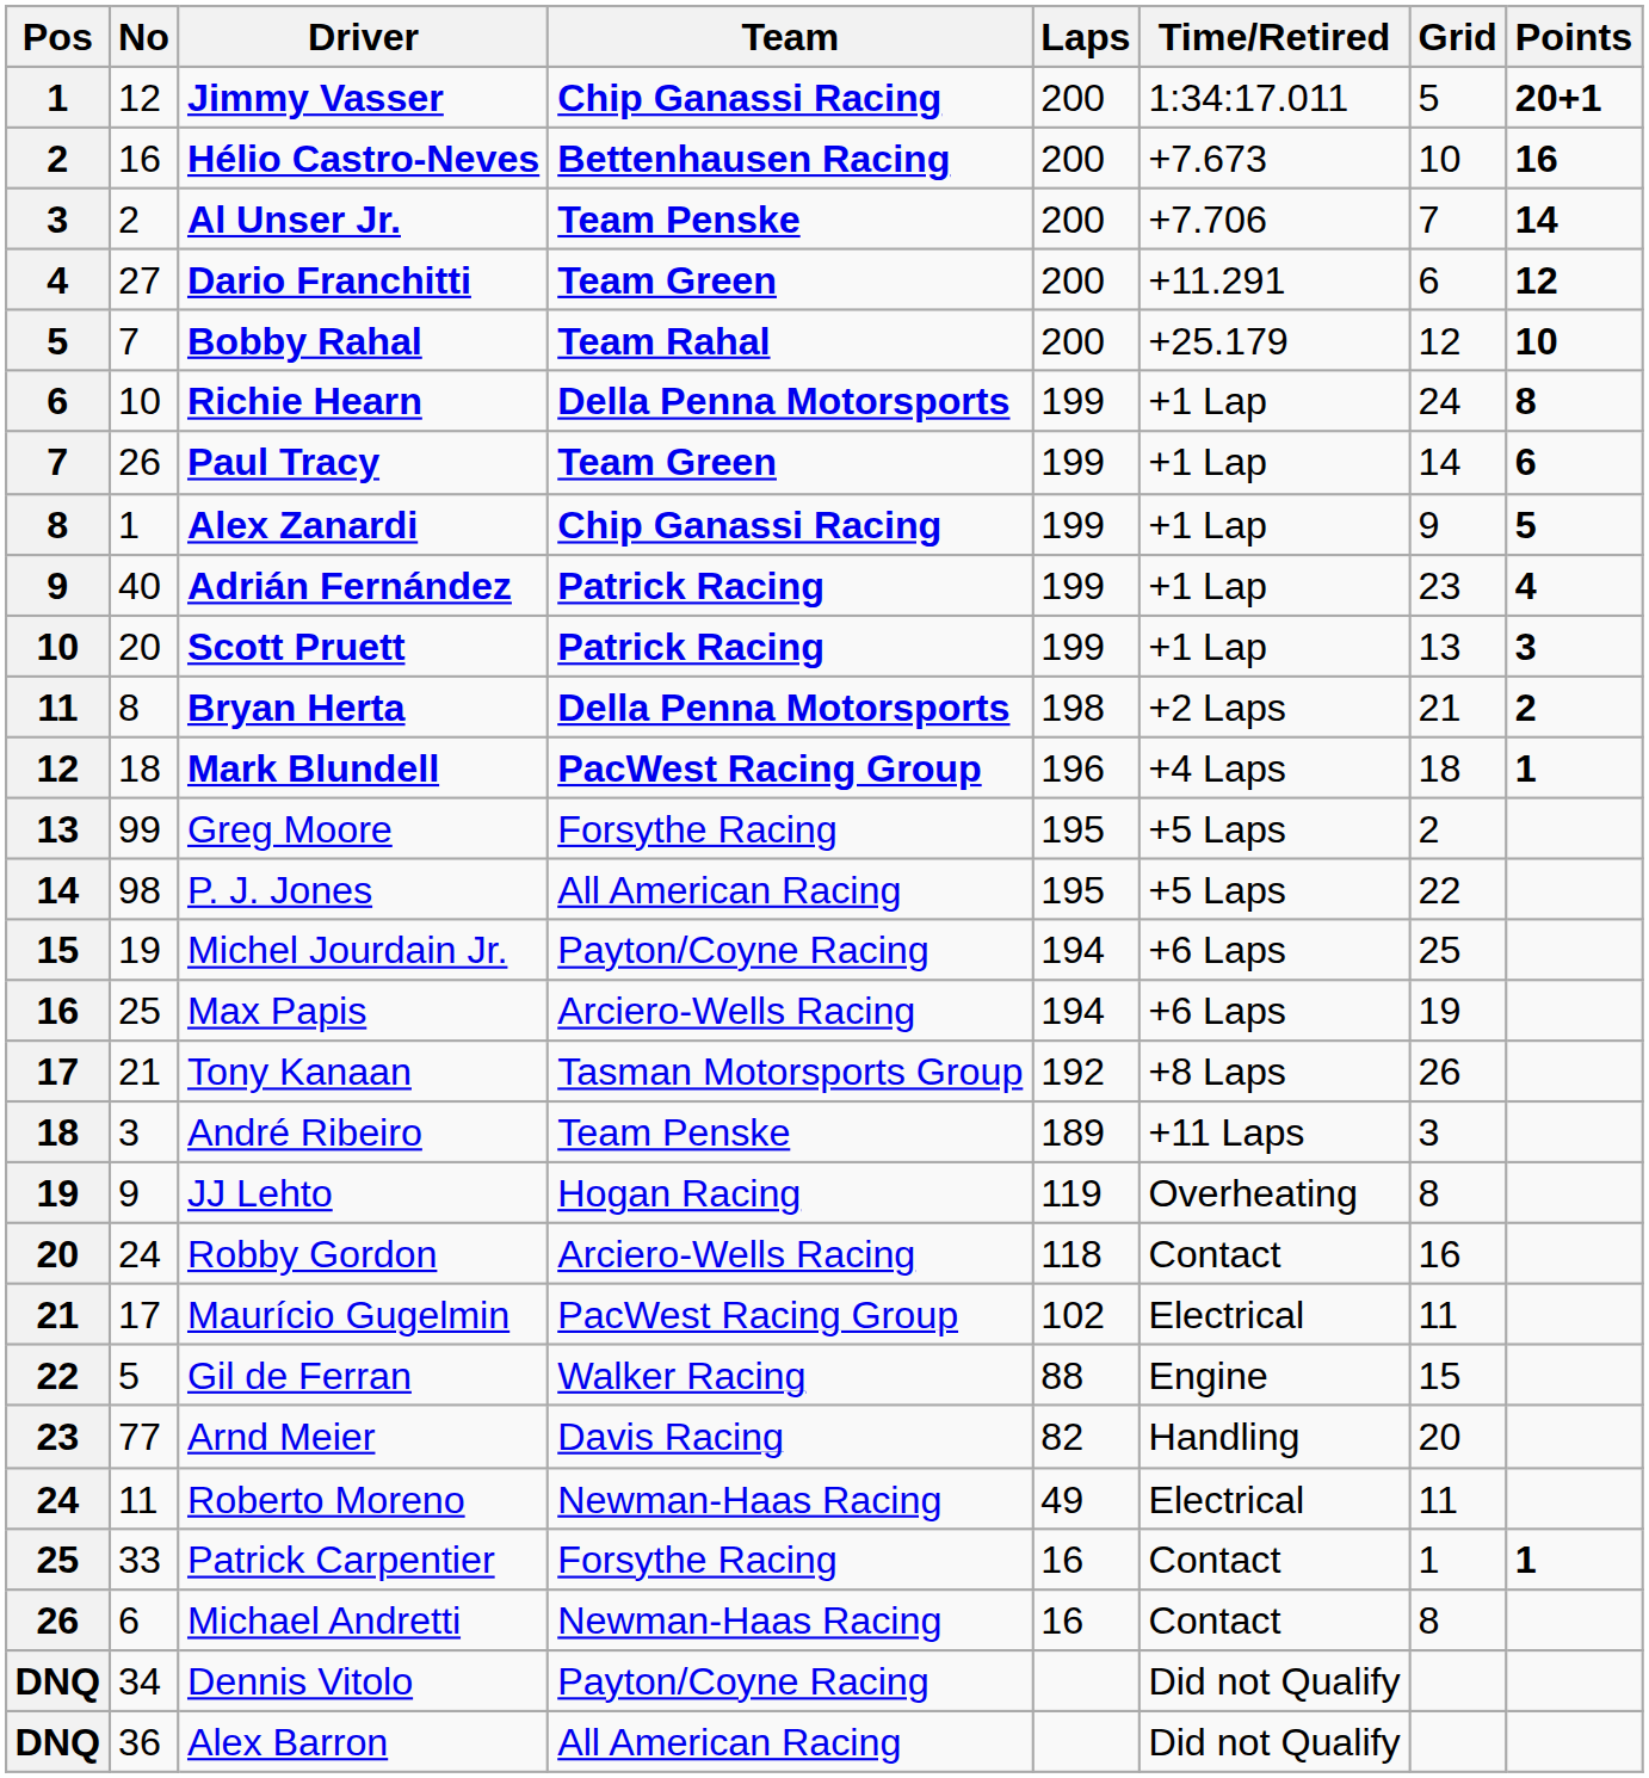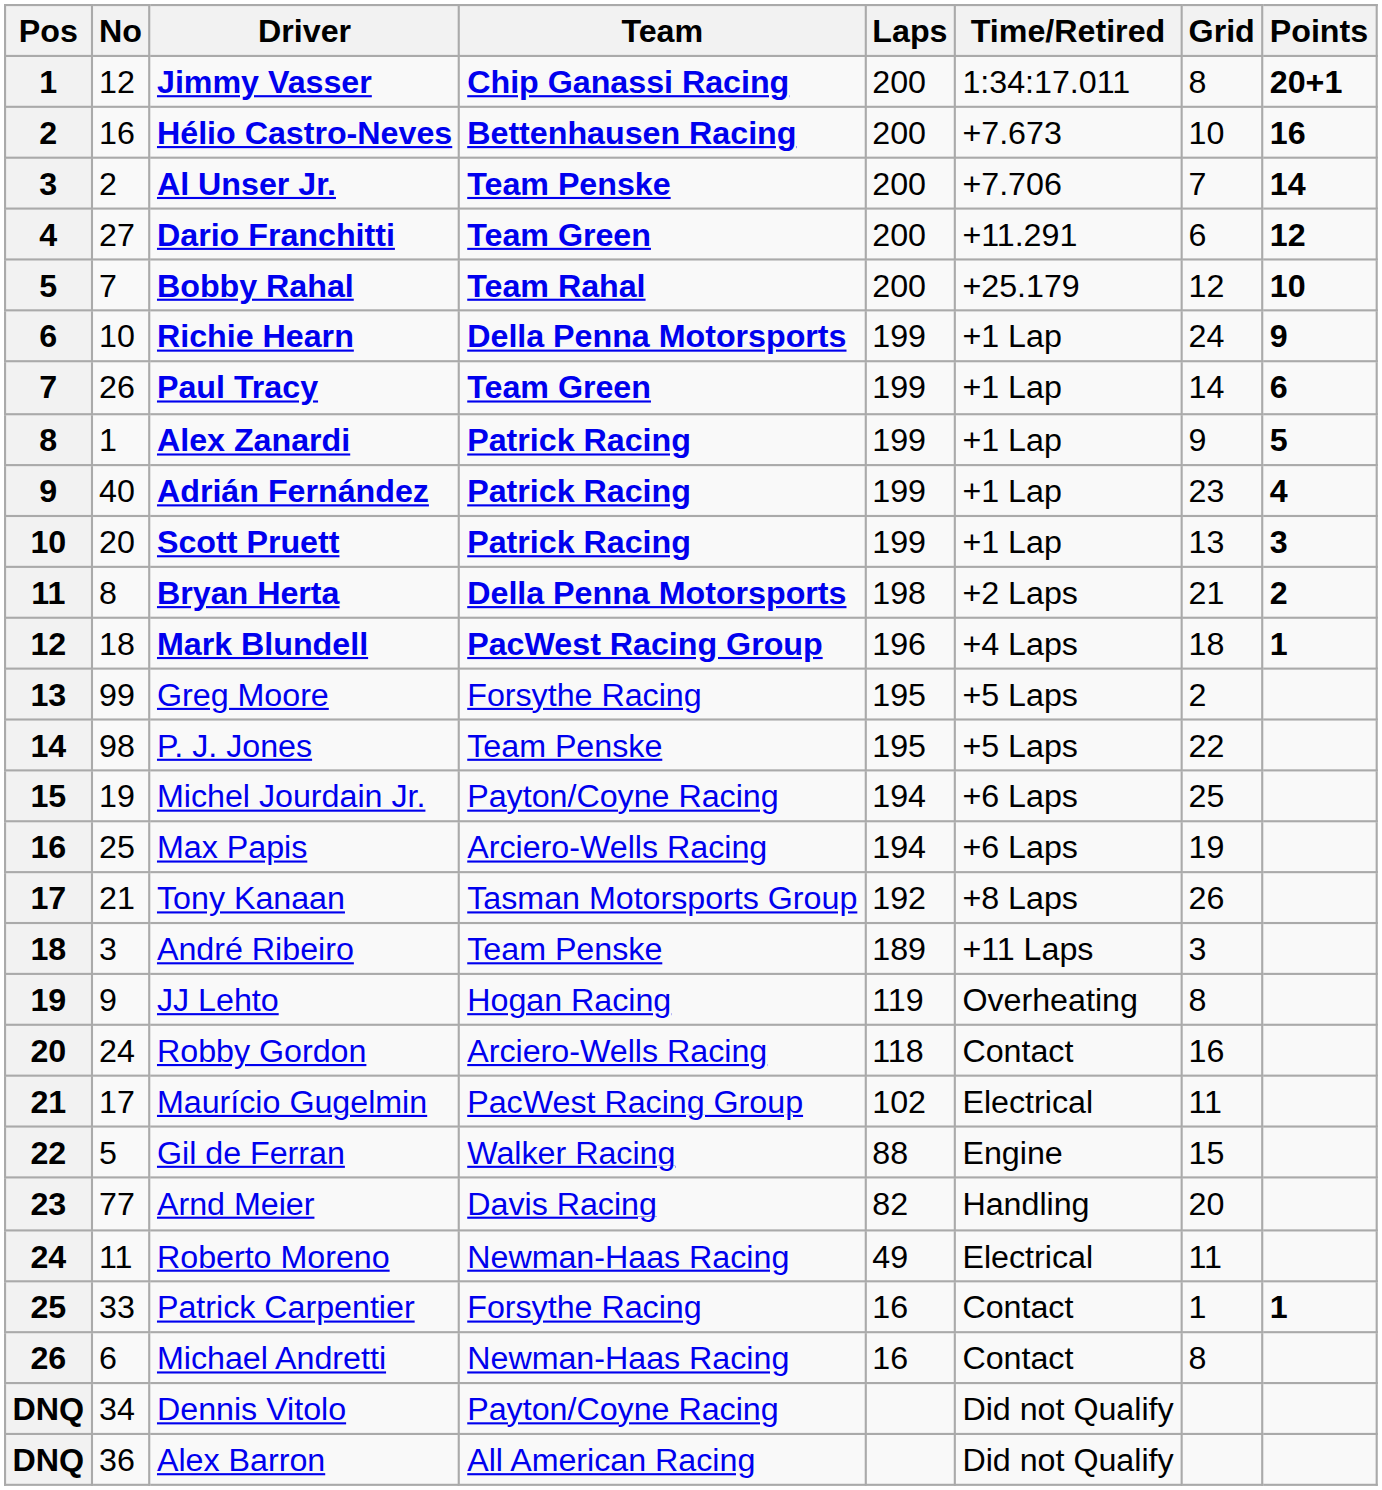Jimmy Vasser | Grid: 5 -> 8
Richie Hearn | Points: 8 -> 9
Alex Zanardi | Team: Chip Ganassi Racing -> Patrick Racing
P. J. Jones | Team: All American Racing -> Team Penske
